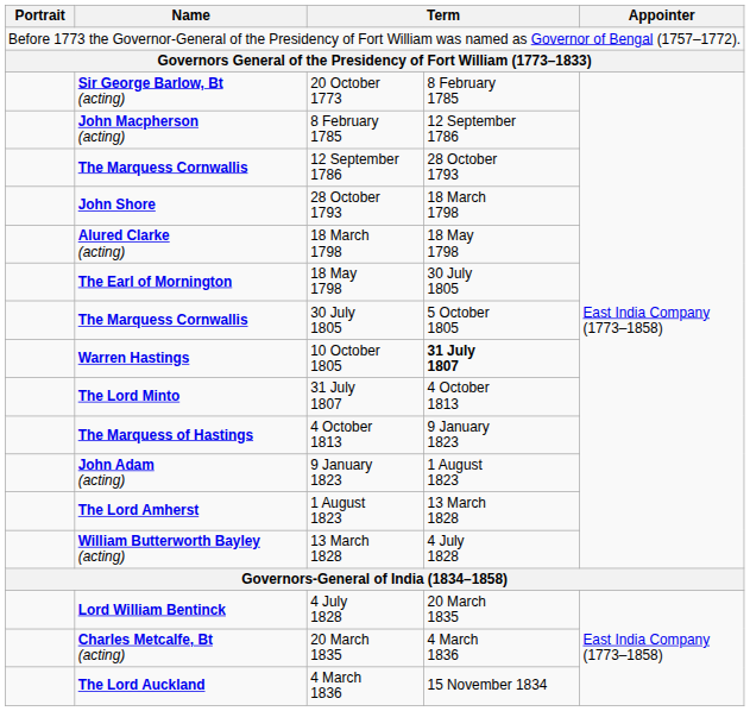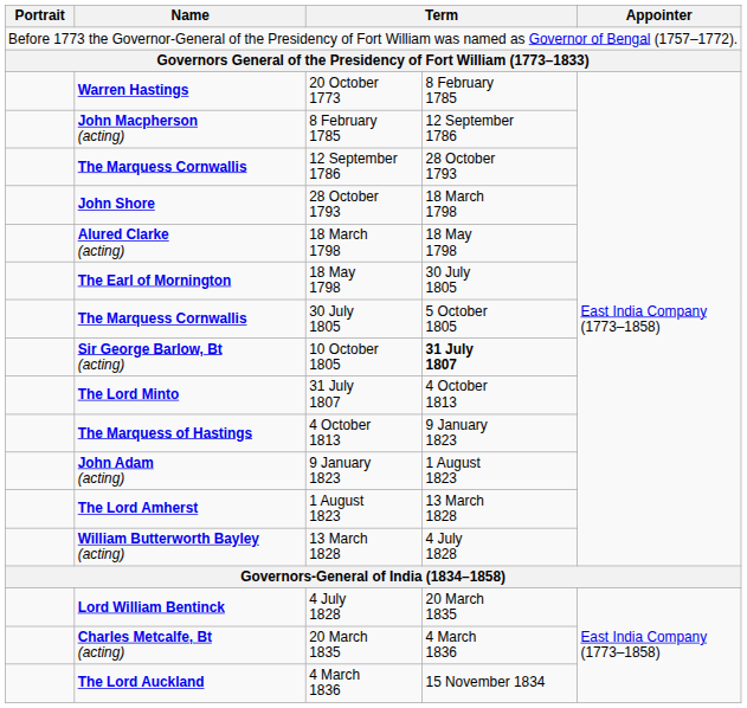20 October 1773 | Name: Sir George Barlow, Bt (acting) -> Warren Hastings
10 October 1805 | Name: Warren Hastings -> Sir George Barlow, Bt (acting)
